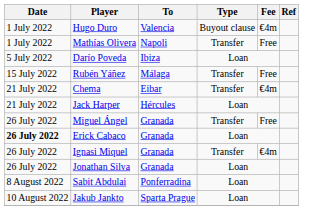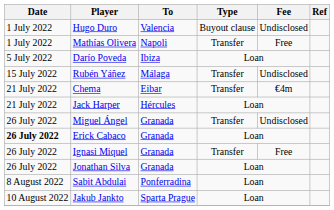Hugo Duro | Fee: €4m -> Undisclosed
Rubén Yáñez | Fee: Free -> Undisclosed
Miguel Ángel | Fee: Free -> Undisclosed
Ignasi Miquel | Fee: €4m -> Free
